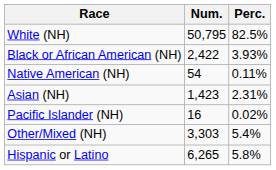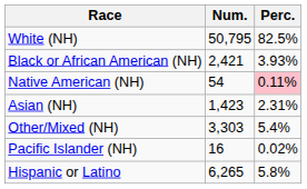Black or African American (NH) | Num.: 2,422 -> 2,421
Native American (NH) | Perc.: no background -> pink background
rows swapped: Pacific Islander (NH) <-> Other/Mixed (NH)
